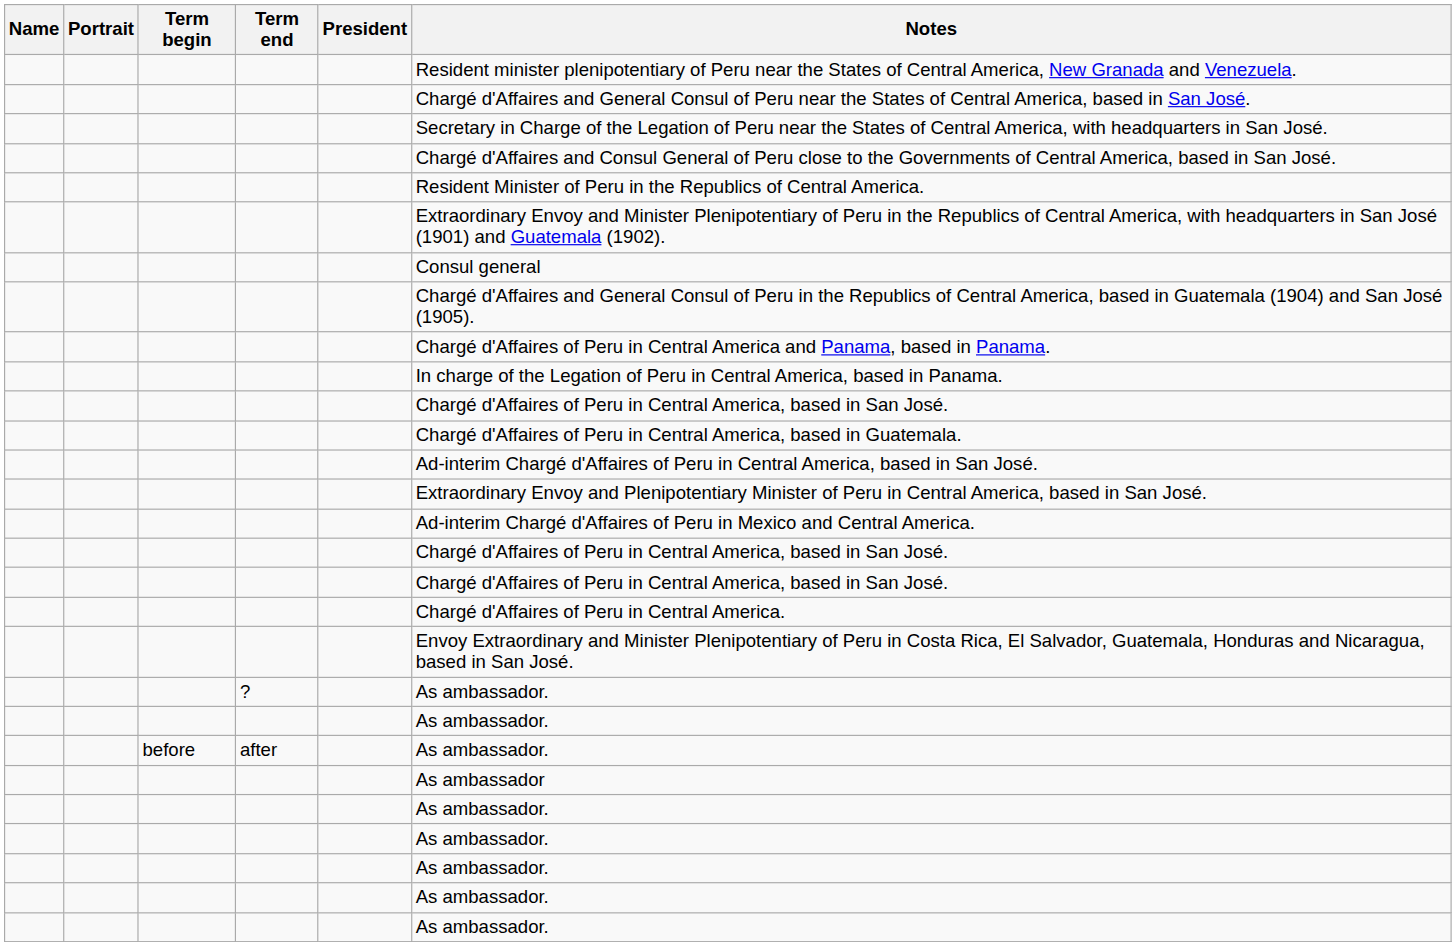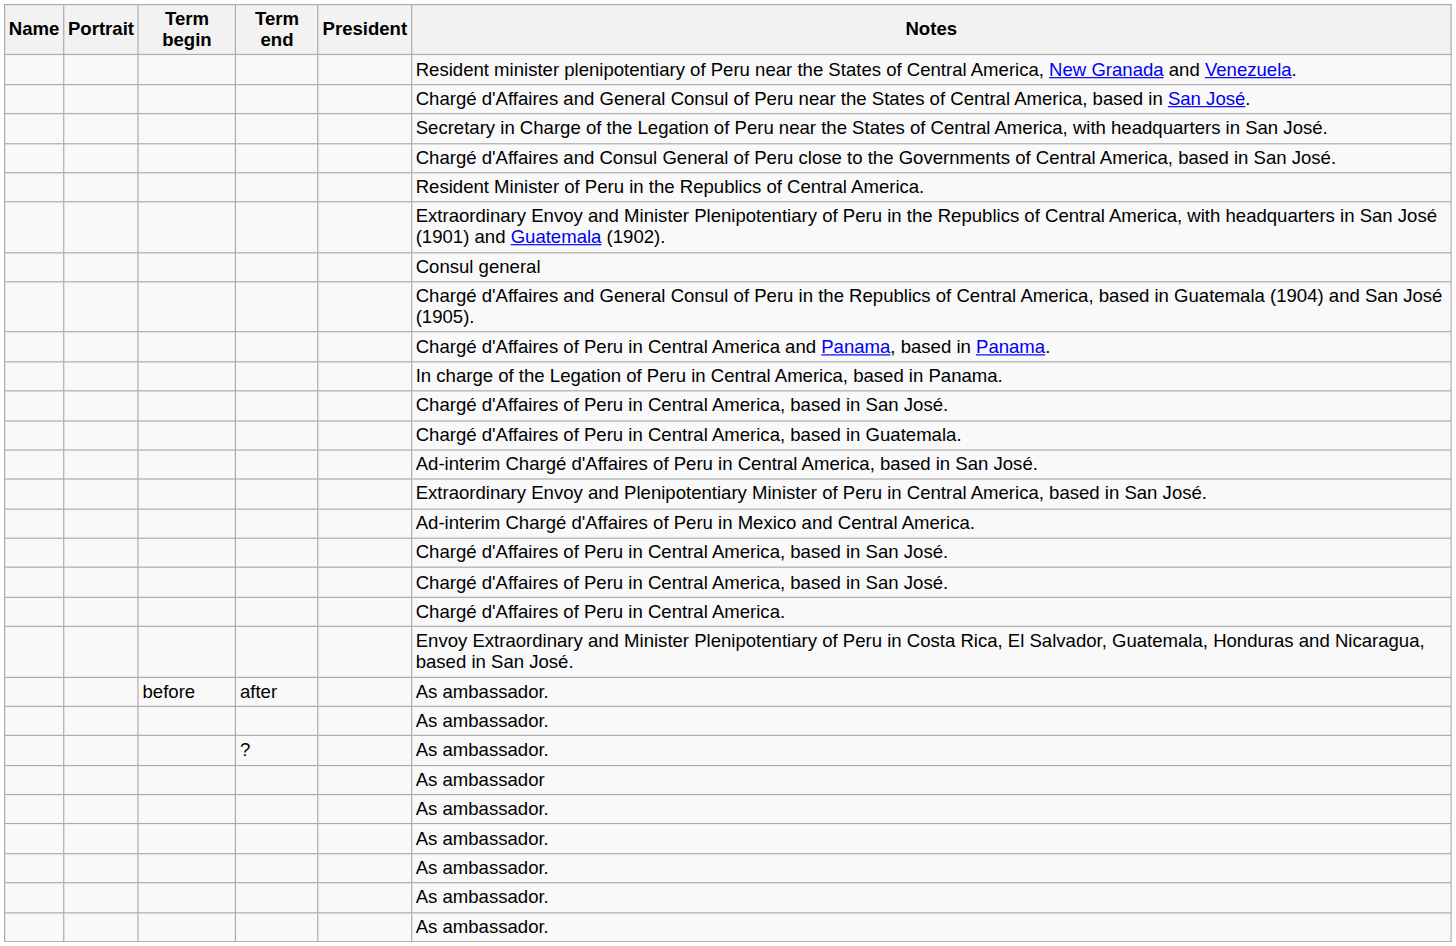rows swapped: ? <-> after
